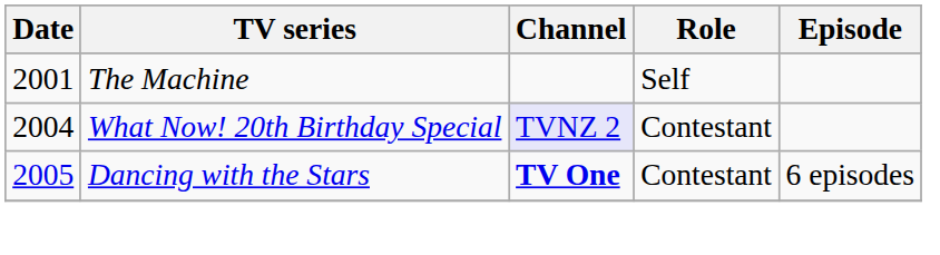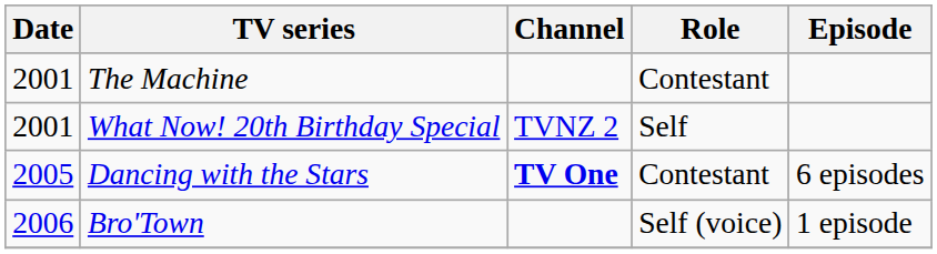The Machine | Role: Self -> Contestant
What Now! 20th Birthday Special | Date: 2004 -> 2001
What Now! 20th Birthday Special | Channel: lavender background -> no background
What Now! 20th Birthday Special | Role: Contestant -> Self
+ row: 2006 | Bro'Town | Self (voice) | 1 episode
